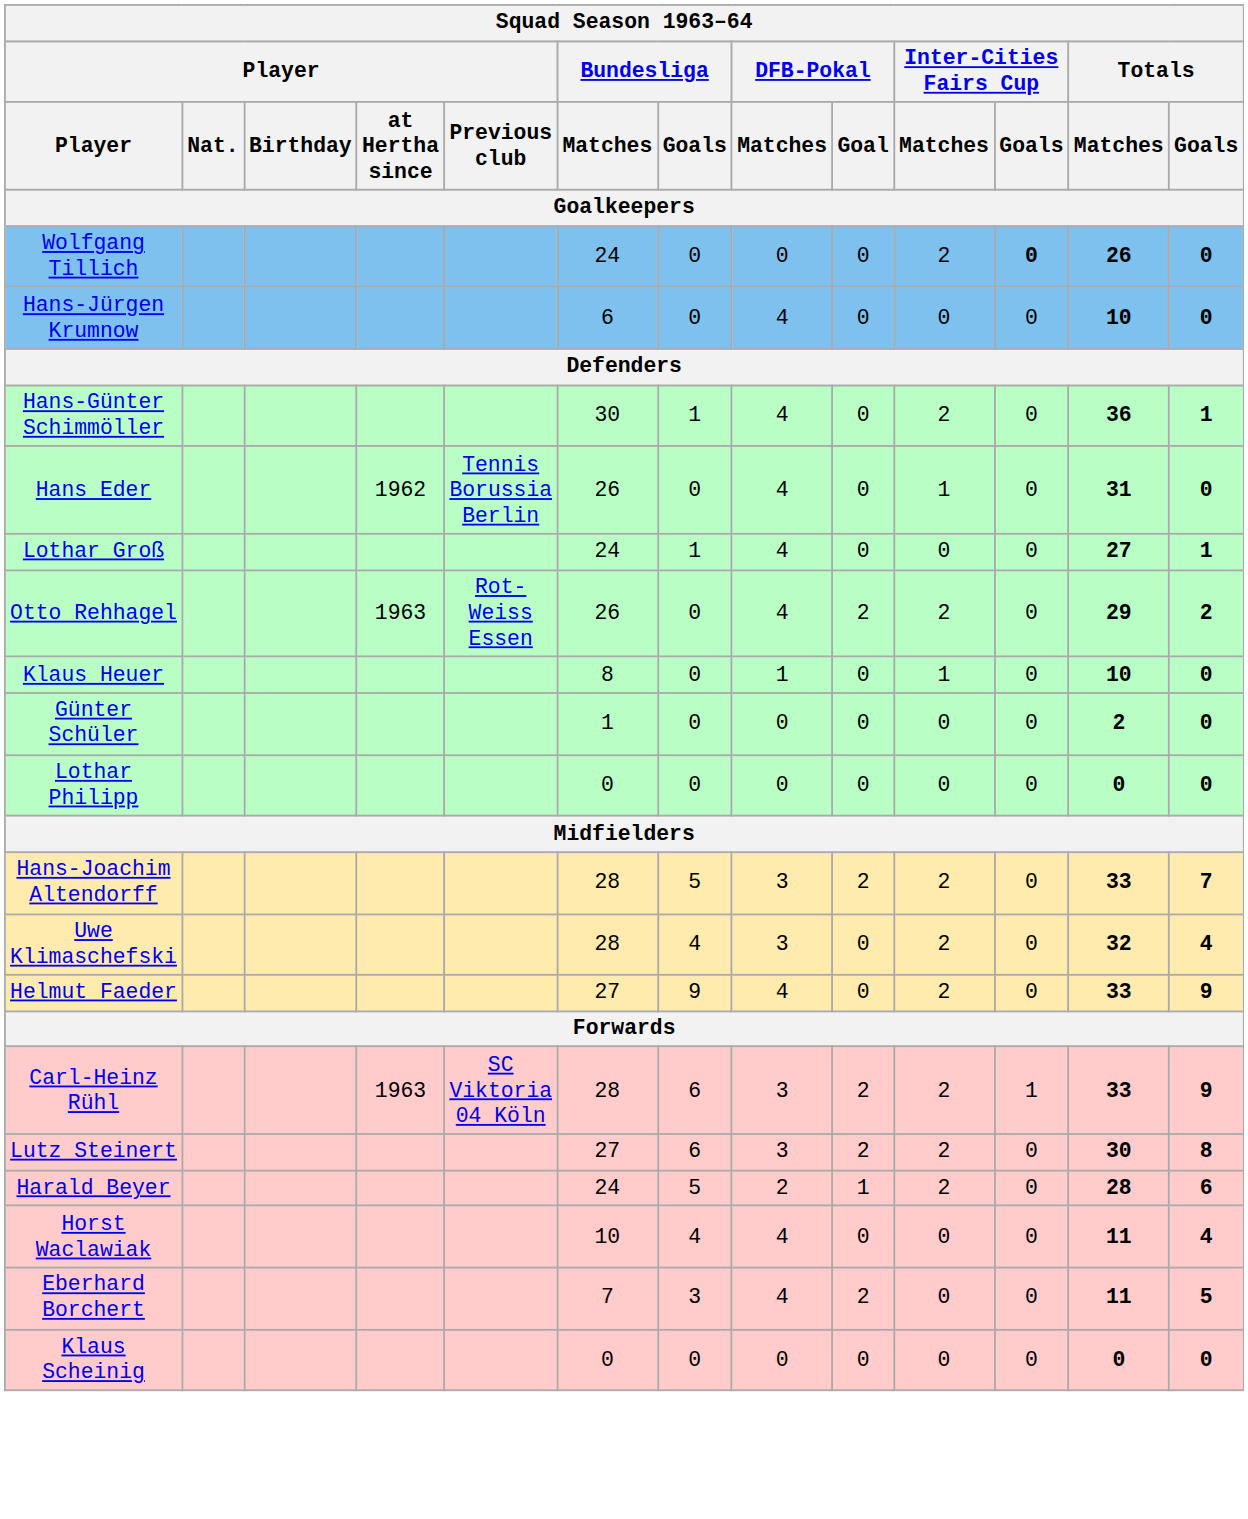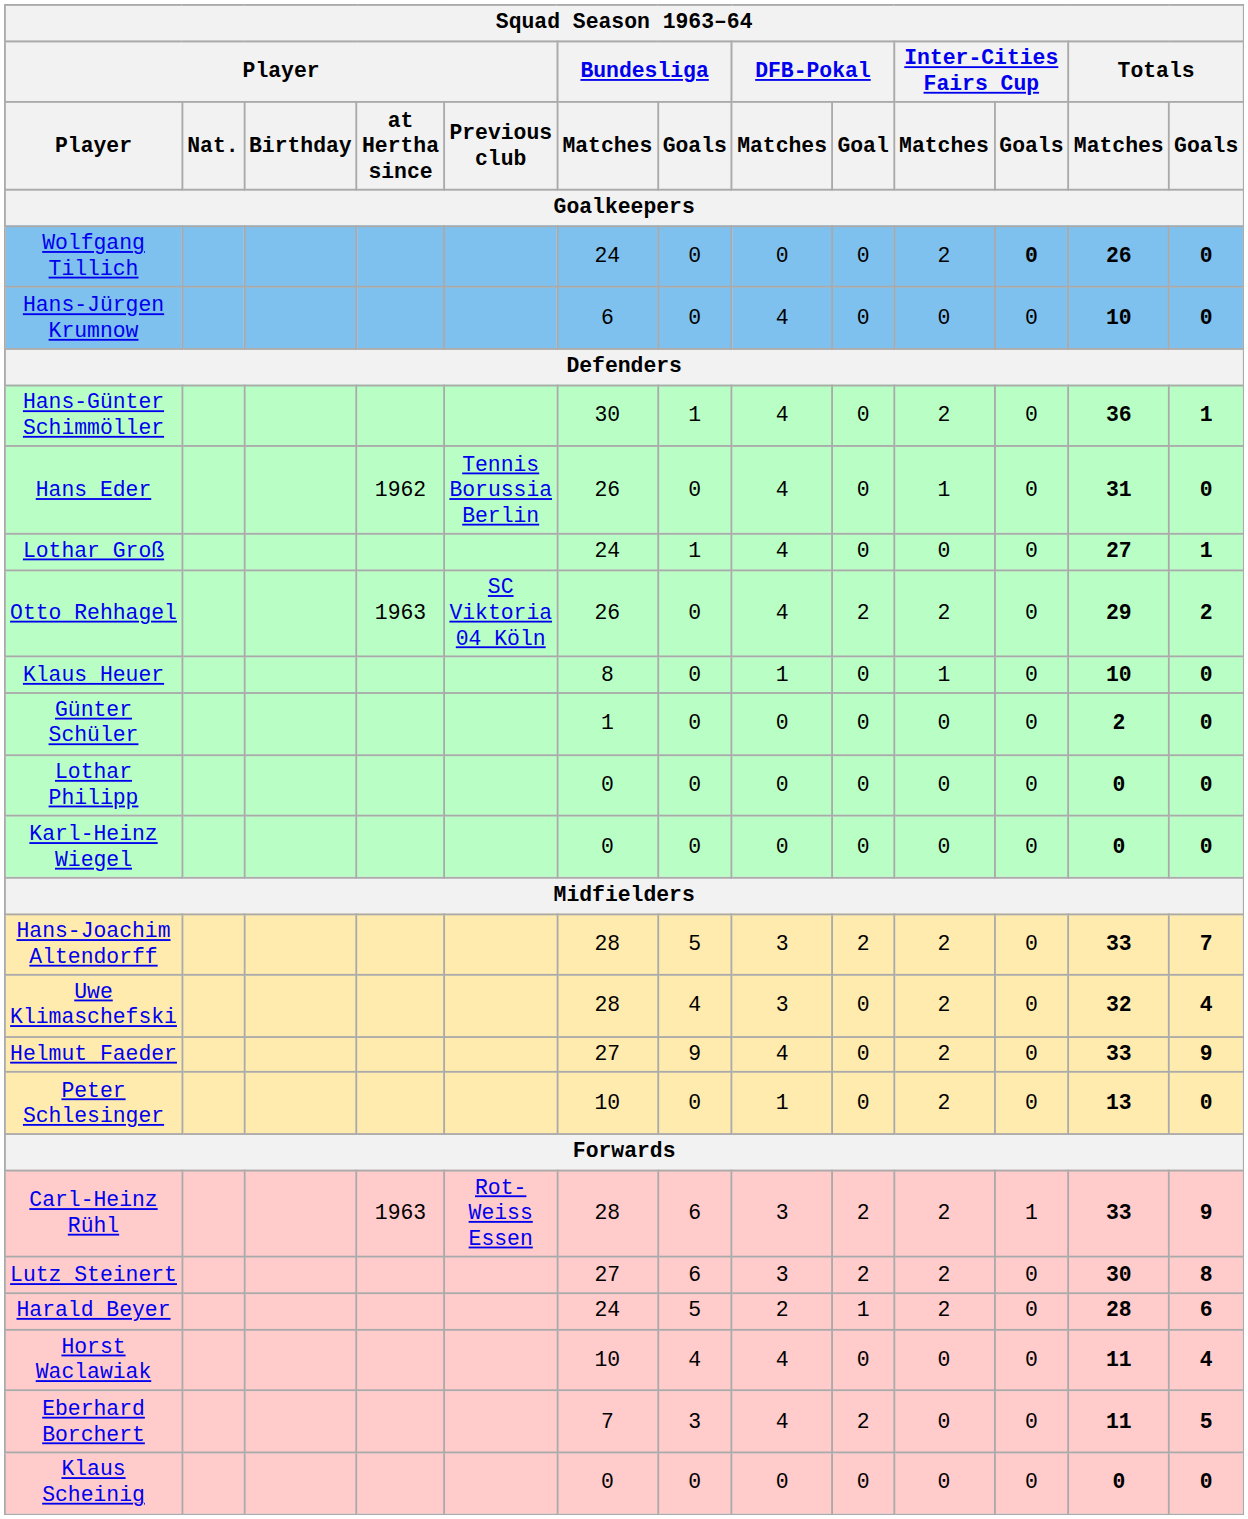Otto Rehhagel | Player / Previous club: Rot-Weiss Essen -> SC Viktoria 04 Köln
+ row: Karl-Heinz Wiegel | 0 | 0 | 0 | 0 | 0 | 0 | 0 | 0
+ row: Peter Schlesinger | 10 | 0 | 1 | 0 | 2 | 0 | 13 | 0
Carl-Heinz Rühl | Player / Previous club: SC Viktoria 04 Köln -> Rot-Weiss Essen
